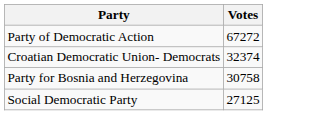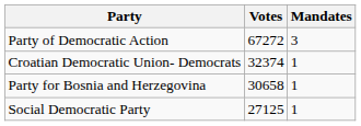+ column: Mandates | 3 | 1 | 1 | 1
Party for Bosnia and Herzegovina | Votes: 30758 -> 30658
